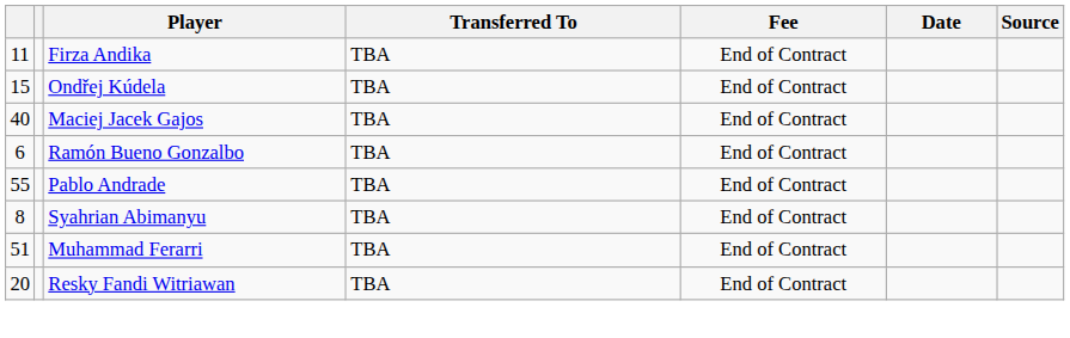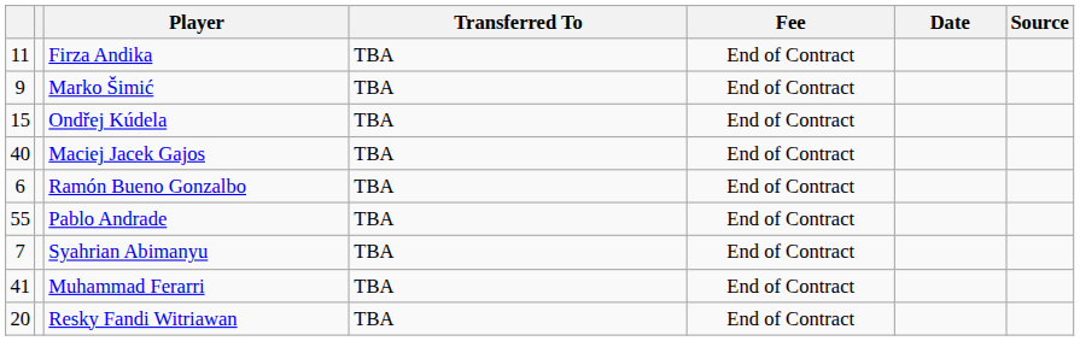+ row: 9 | Marko Šimić | TBA | End of Contract
Syahrian Abimanyu | column 1: 8 -> 7
Muhammad Ferarri | column 1: 51 -> 41
